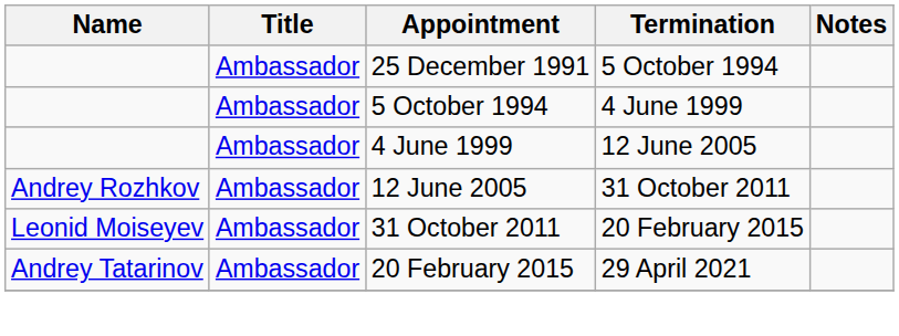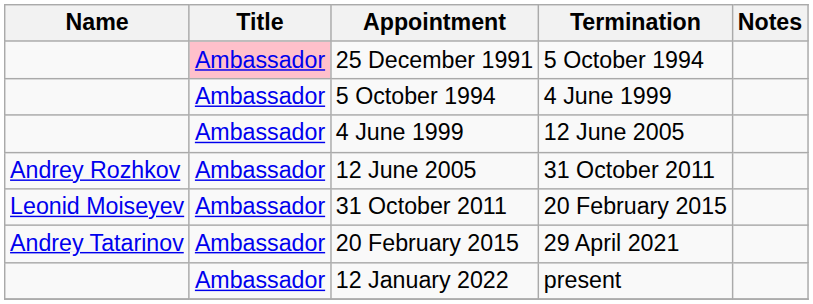25 December 1991 | Title: no background -> pink background
+ row: Ambassador | 12 January 2022 | present
